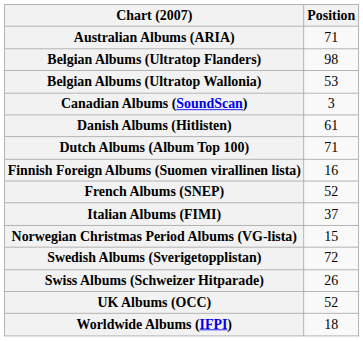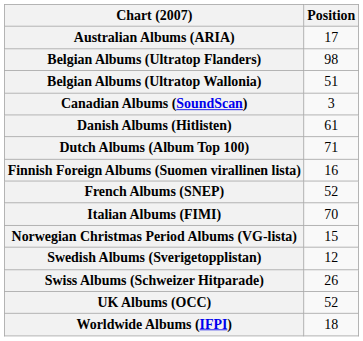Australian Albums (ARIA) | Position: 71 -> 17
Belgian Albums (Ultratop Wallonia) | Position: 53 -> 51
Italian Albums (FIMI) | Position: 37 -> 70
Swedish Albums (Sverigetopplistan) | Position: 72 -> 12
